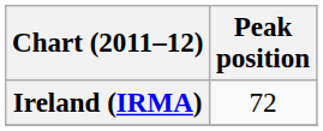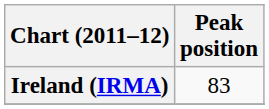Ireland (IRMA) | Peak position: 72 -> 83
